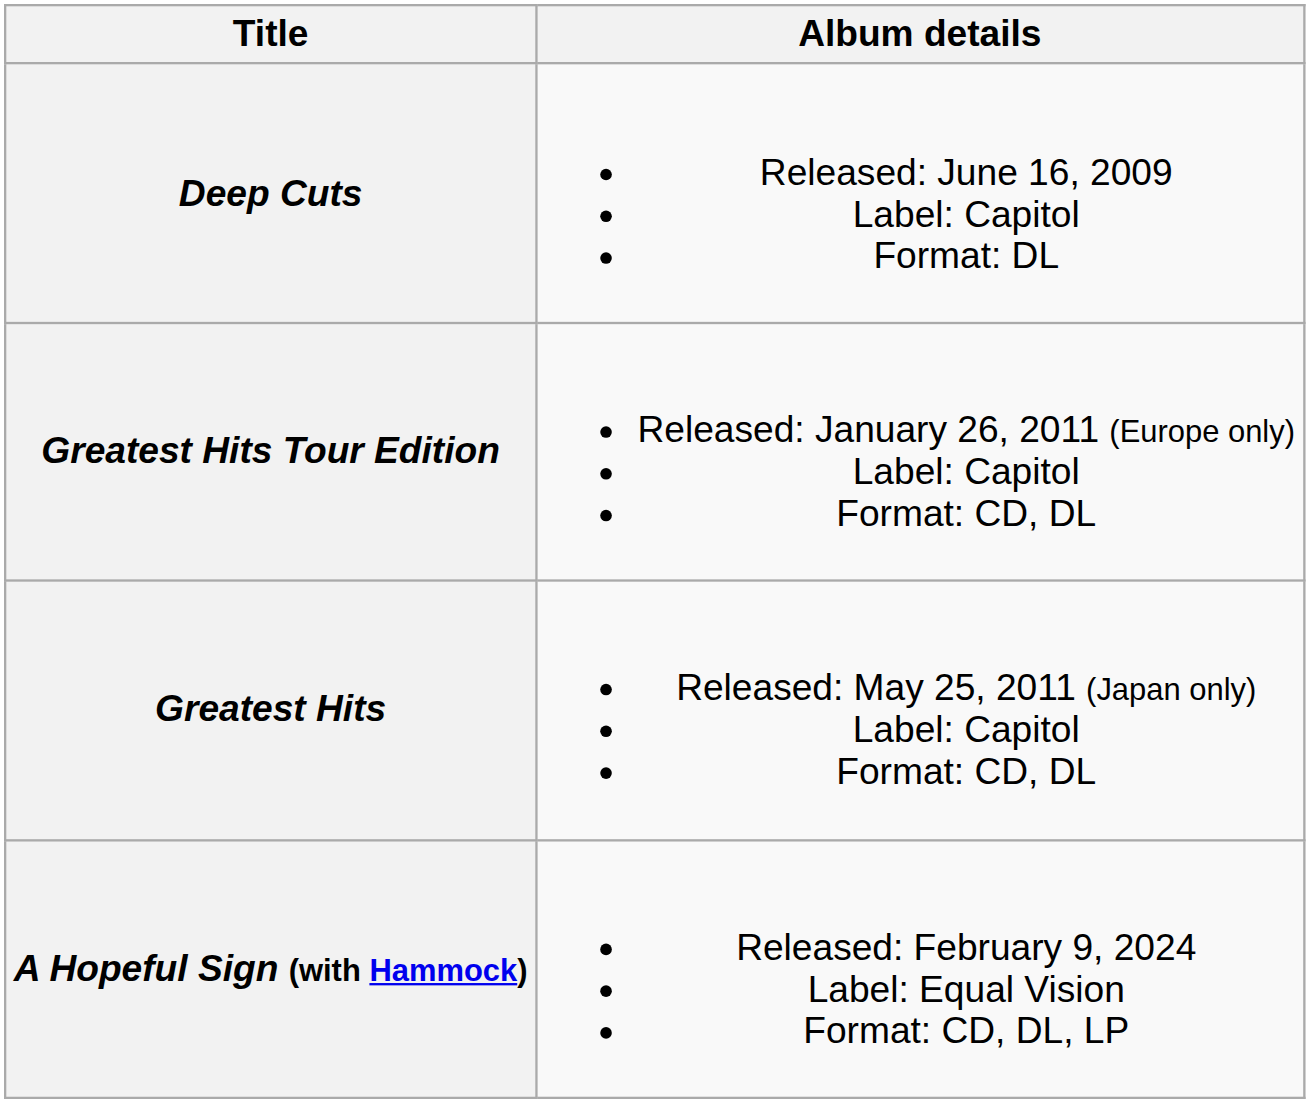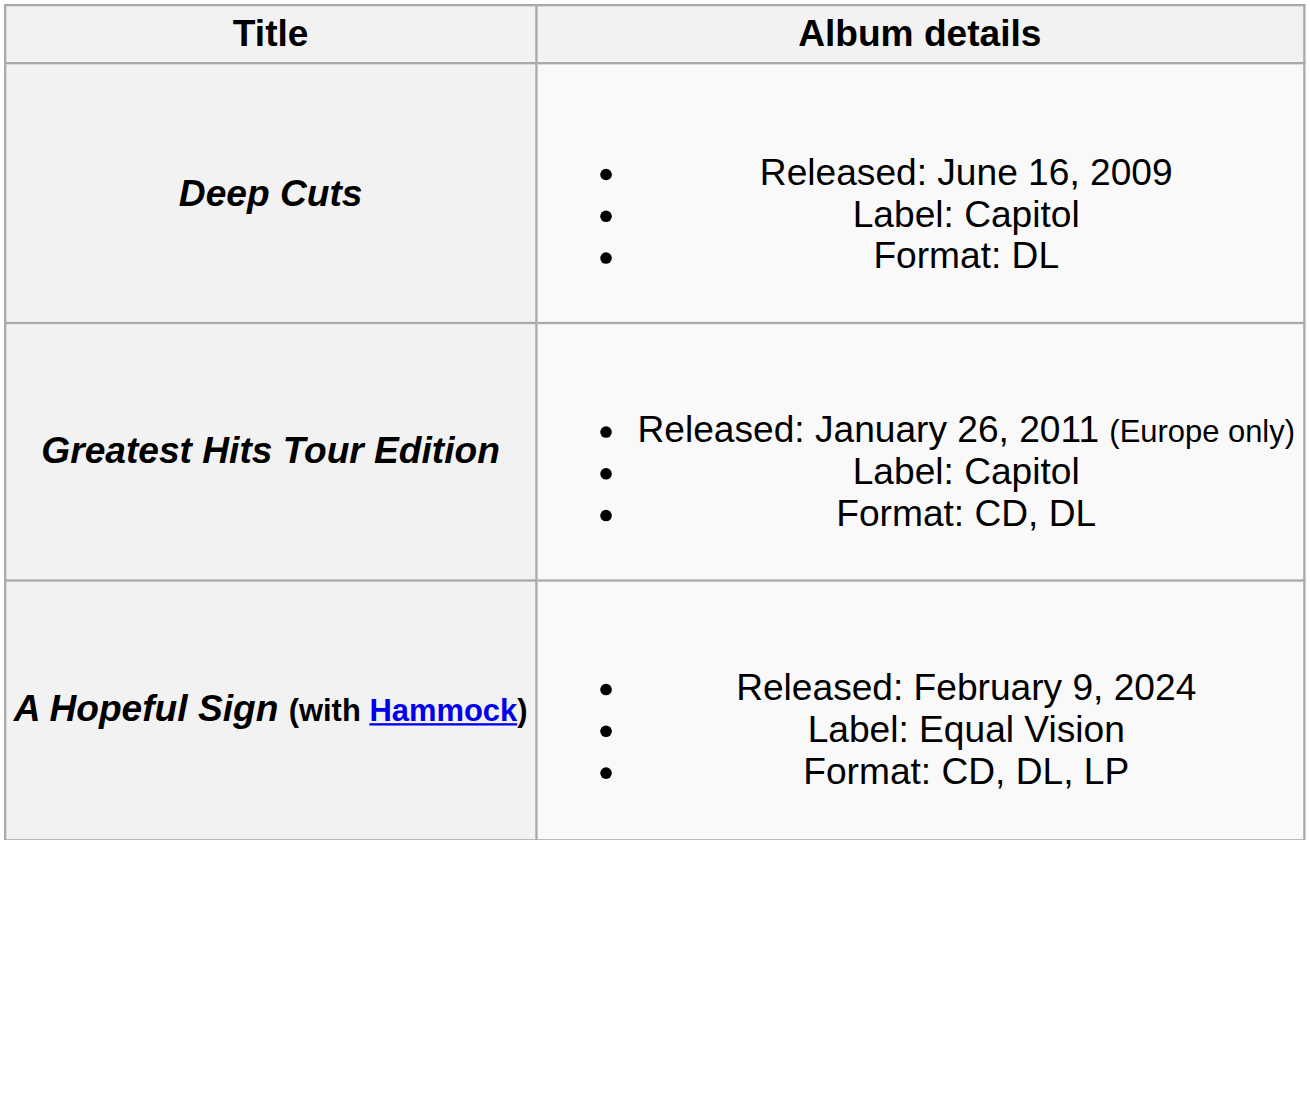- row: Greatest Hits | Released: May 25, 2011 (Japan only) Label: Capitol Format: CD, DL
